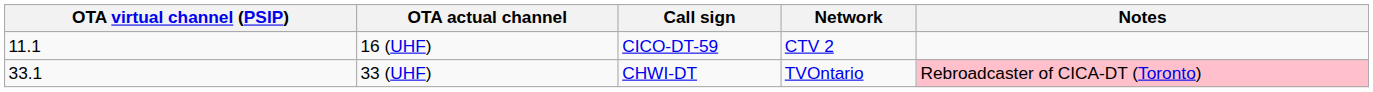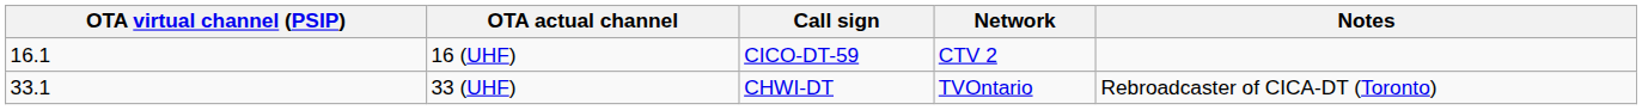16 (UHF) | OTA virtual channel (PSIP): 11.1 -> 16.1
33 (UHF) | Notes: pink background -> no background
